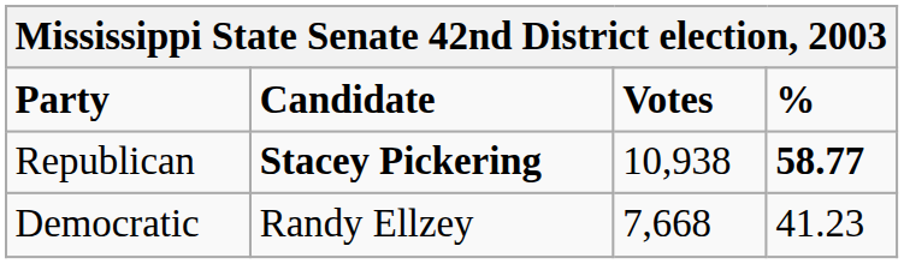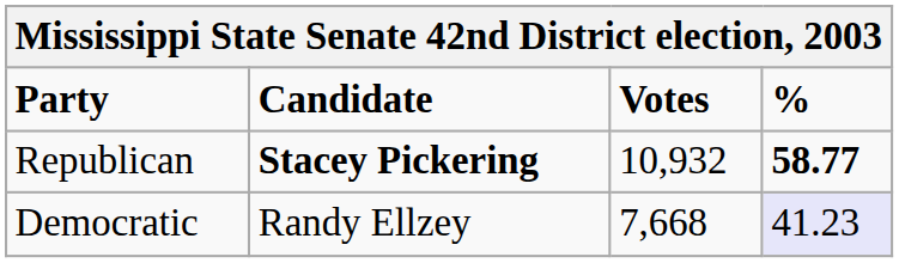Republican | Votes: 10,938 -> 10,932
Democratic | %: no background -> lavender background
